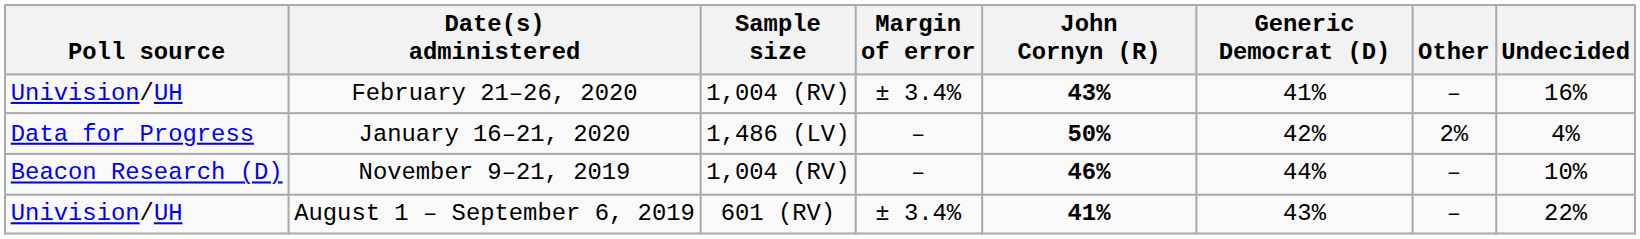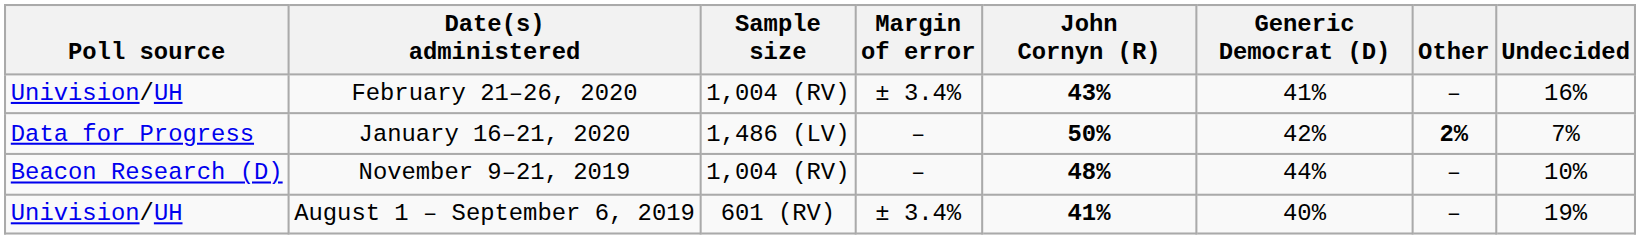January 16–21, 2020 | Other: normal -> bold
January 16–21, 2020 | Undecided: 4% -> 7%
November 9–21, 2019 | John Cornyn (R): 46% -> 48%
August 1 – September 6, 2019 | Generic Democrat (D): 43% -> 40%
August 1 – September 6, 2019 | Undecided: 22% -> 19%
